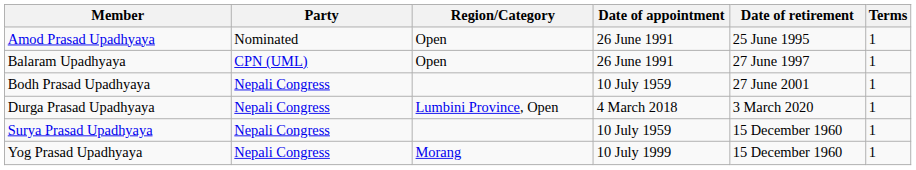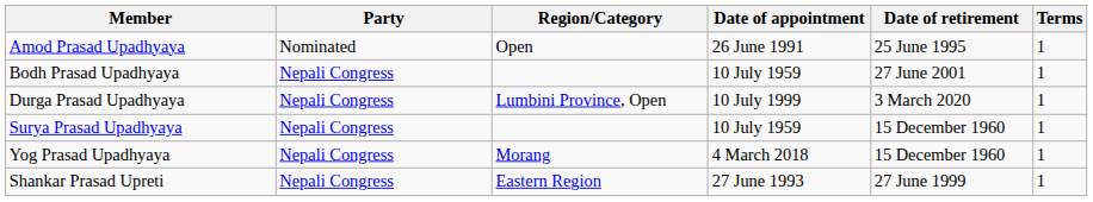- row: Balaram Upadhyaya | CPN (UML) | Open | 26 June 1991 | 27 June 1997 | 1
Durga Prasad Upadhyaya | Date of appointment: 4 March 2018 -> 10 July 1999
Yog Prasad Upadhyaya | Date of appointment: 10 July 1999 -> 4 March 2018
+ row: Shankar Prasad Upreti | Nepali Congress | Eastern Region | 27 June 1993 | 27 June 1999 | 1
